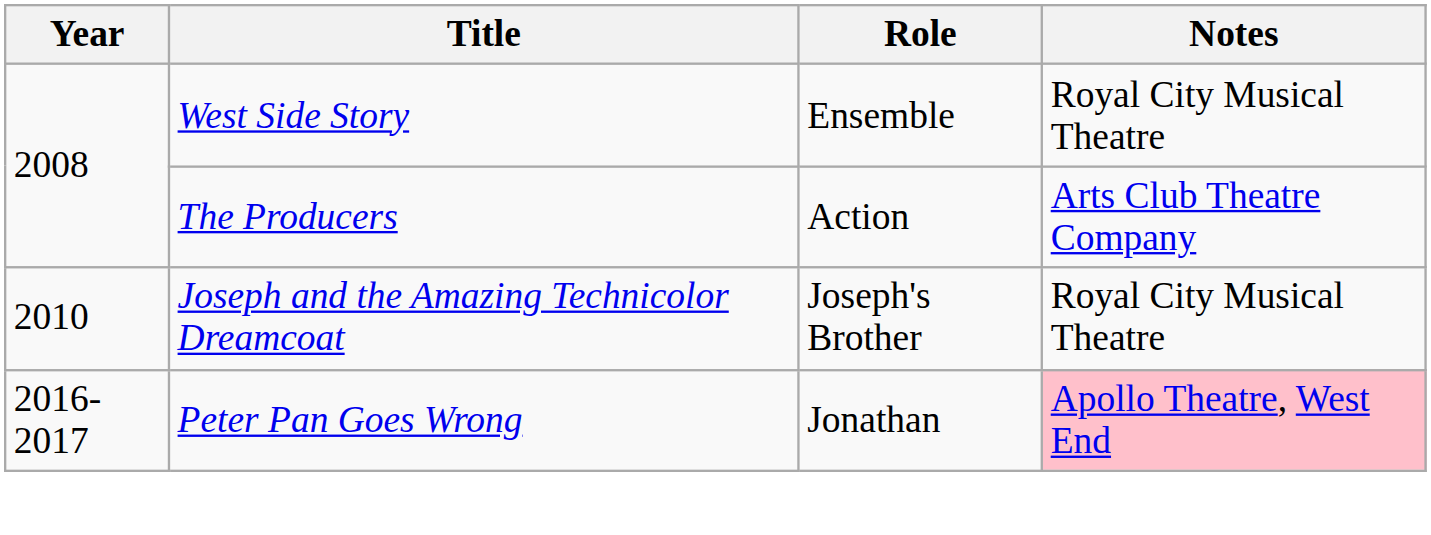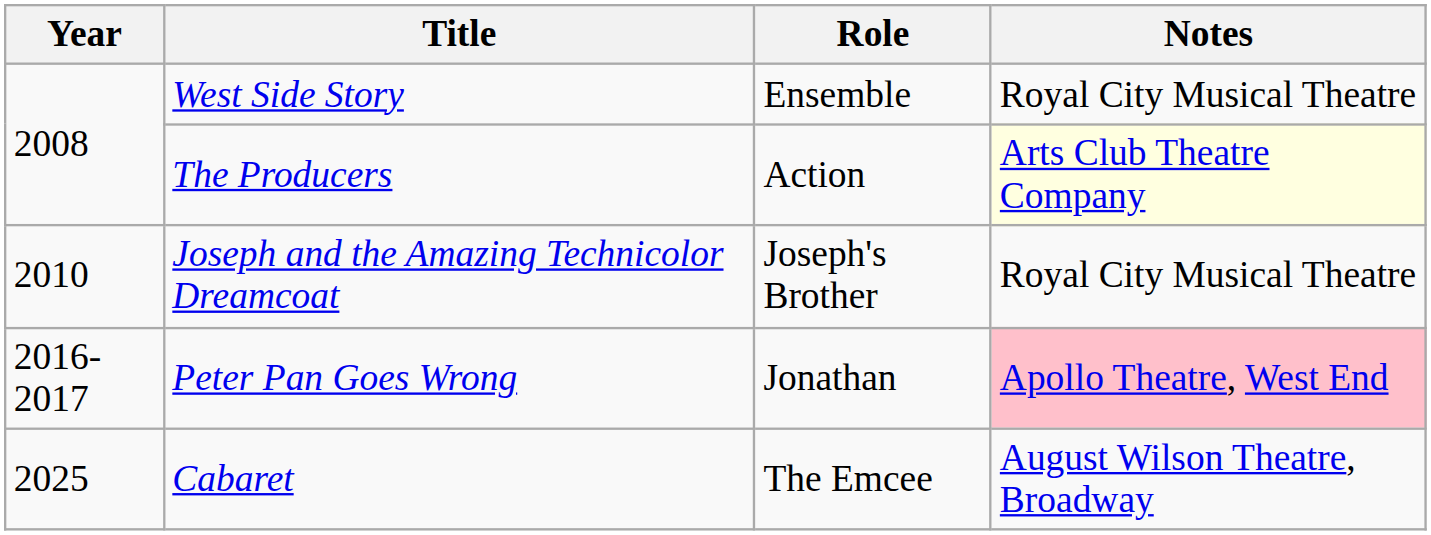The Producers | Notes: no background -> lightyellow background
+ row: 2025 | Cabaret | The Emcee | August Wilson Theatre, Broadway
